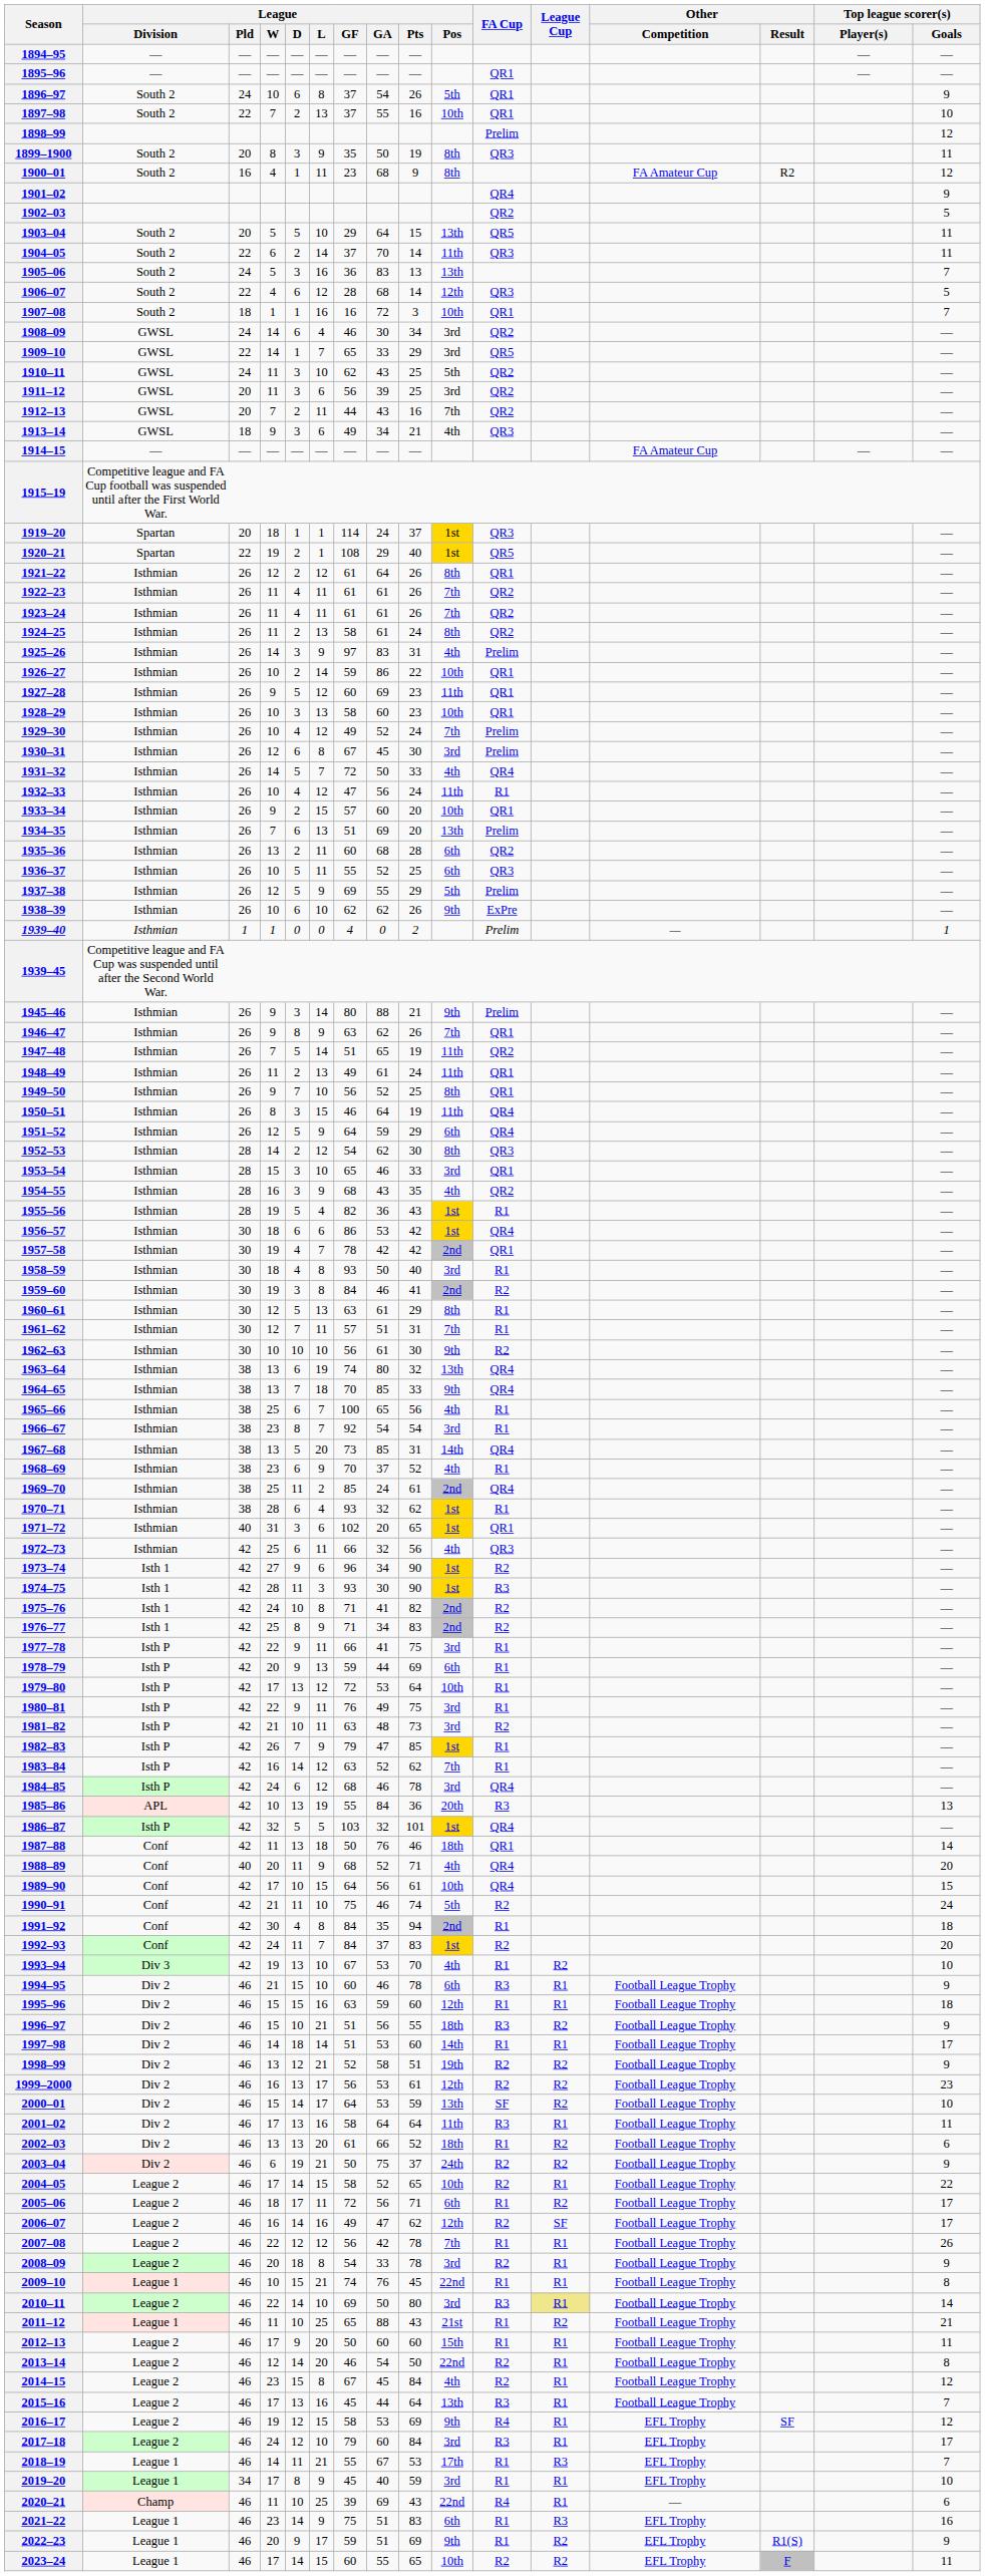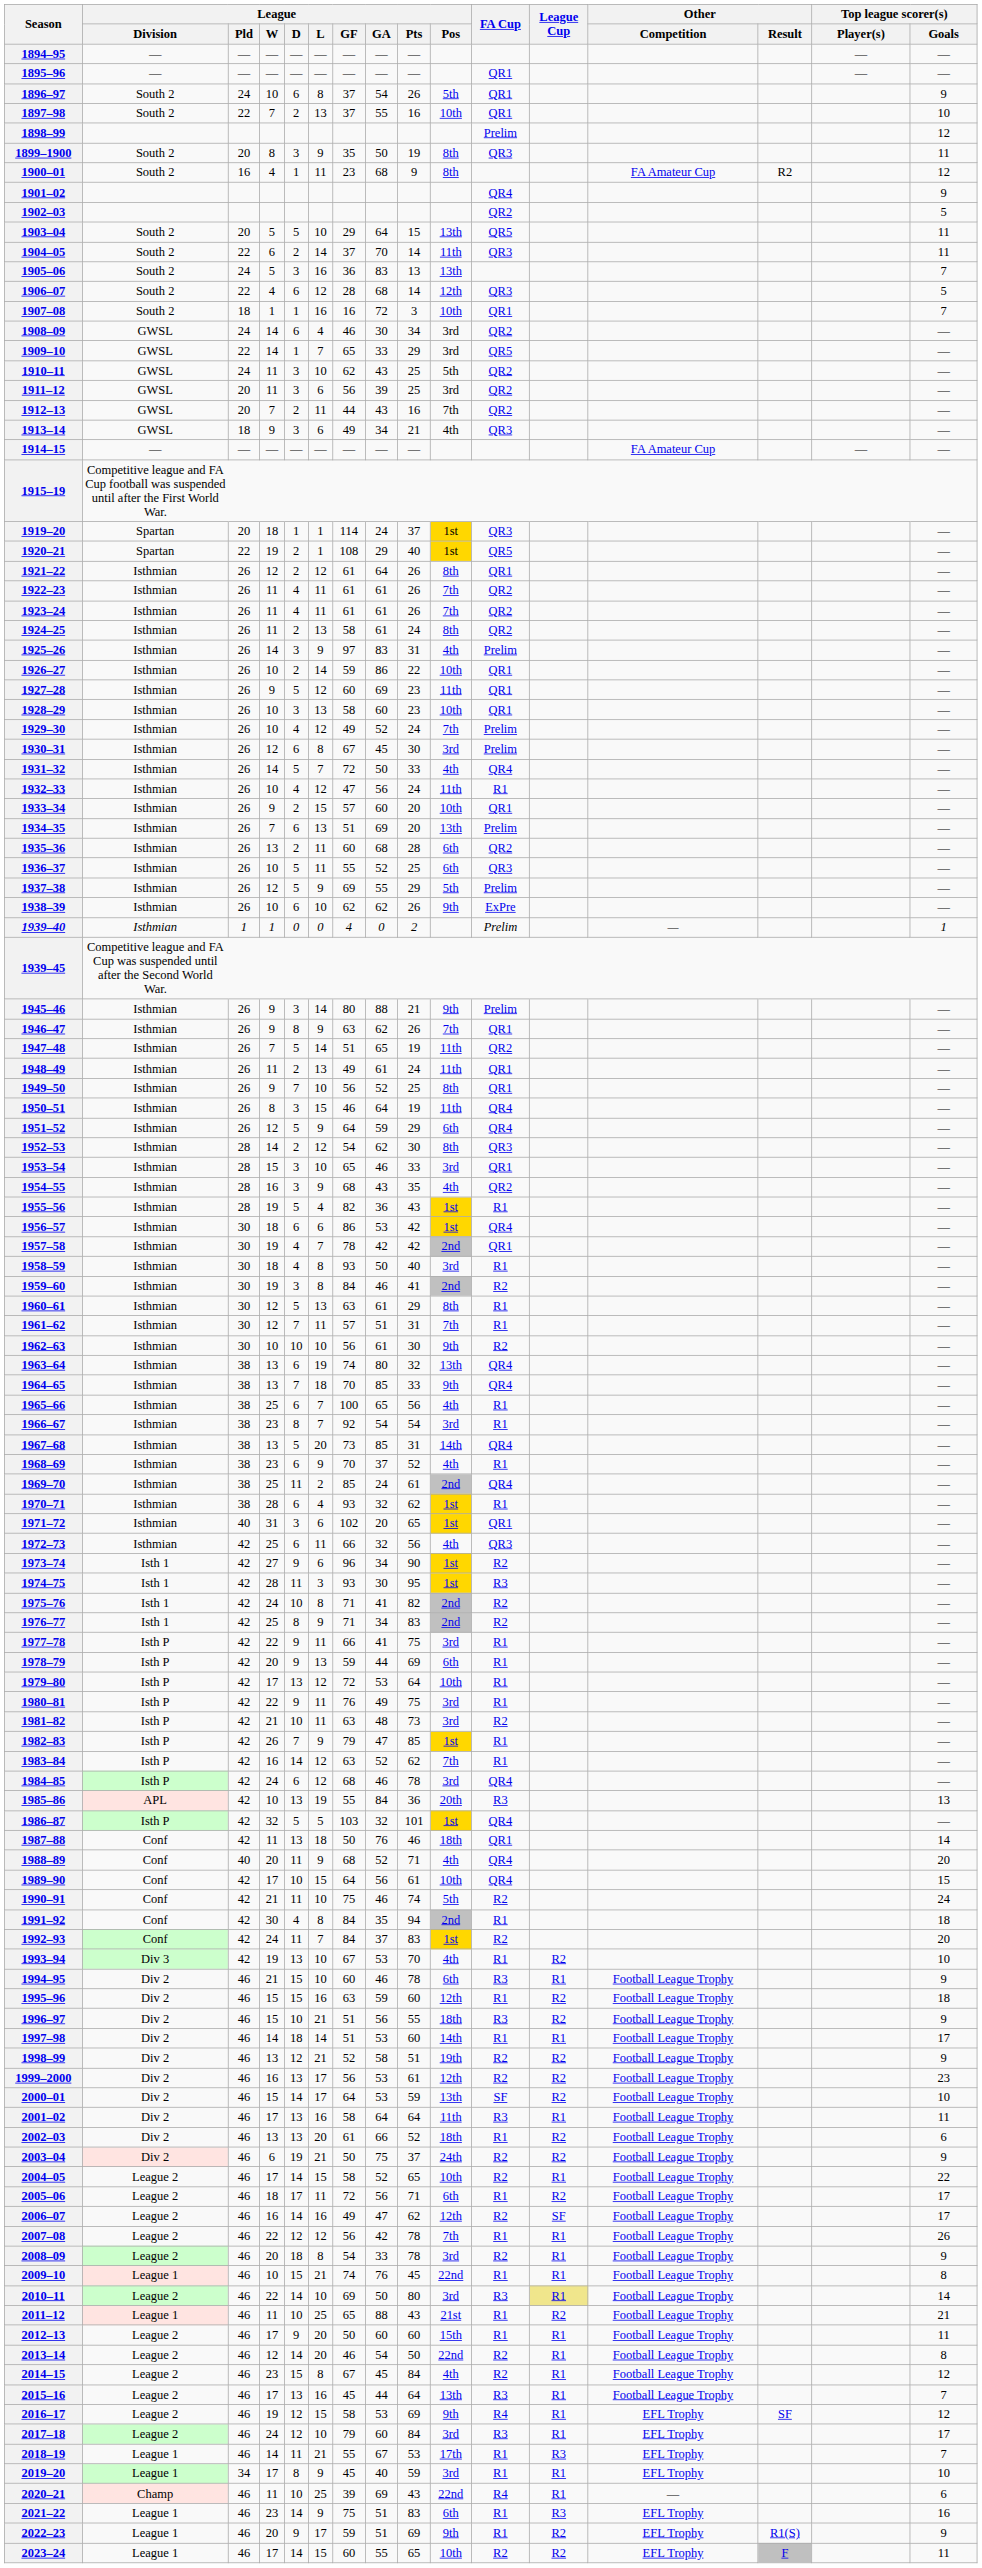1974–75 | League / Pts: 90 -> 95
1995–96 | League Cup: R1 -> R2
